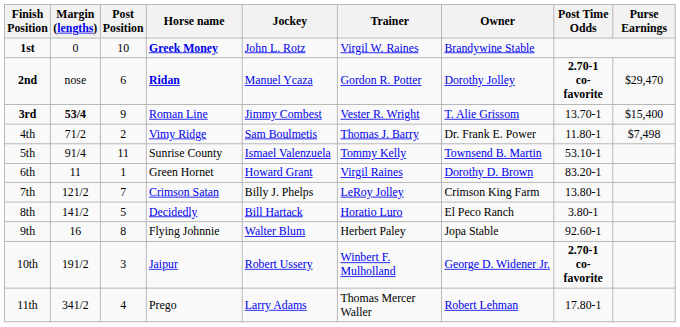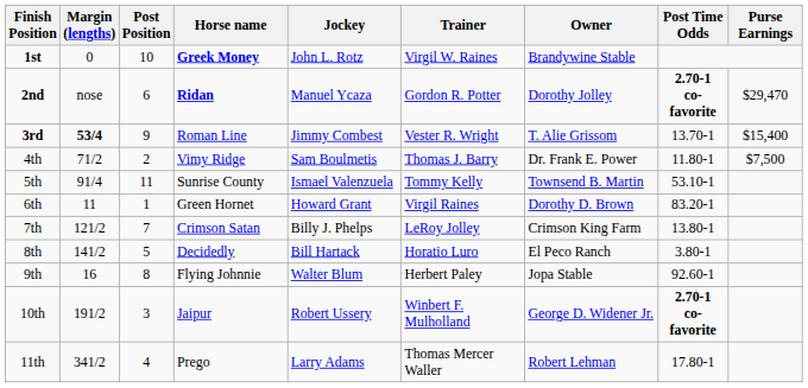4th | Purse Earnings: $7,498 -> $7,500
